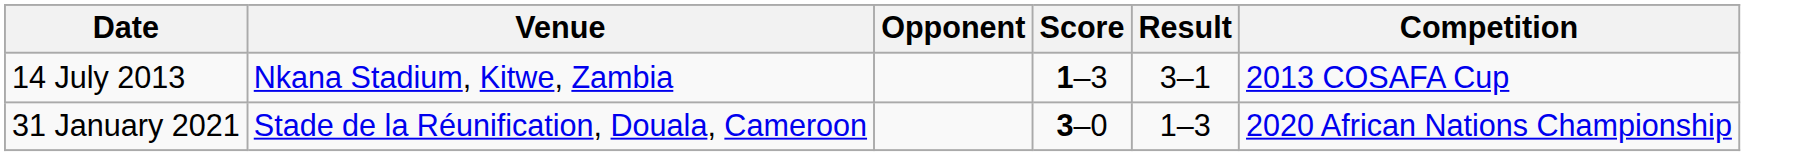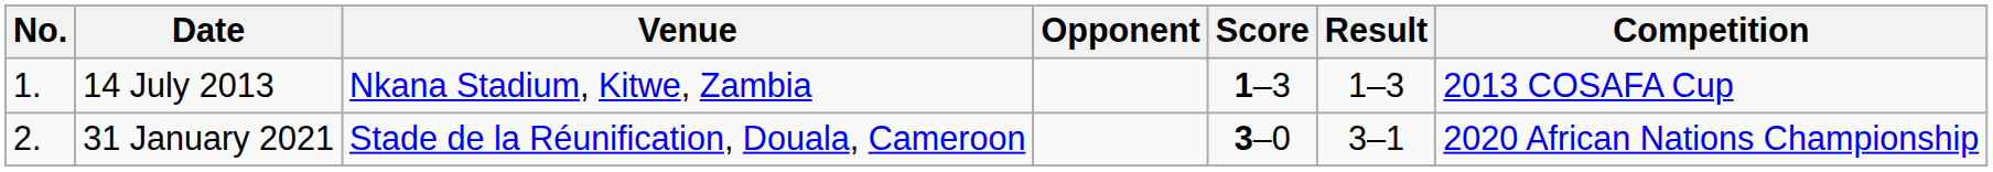+ column: No. | 1. | 2.
14 July 2013 | Result: 3–1 -> 1–3
31 January 2021 | Result: 1–3 -> 3–1
